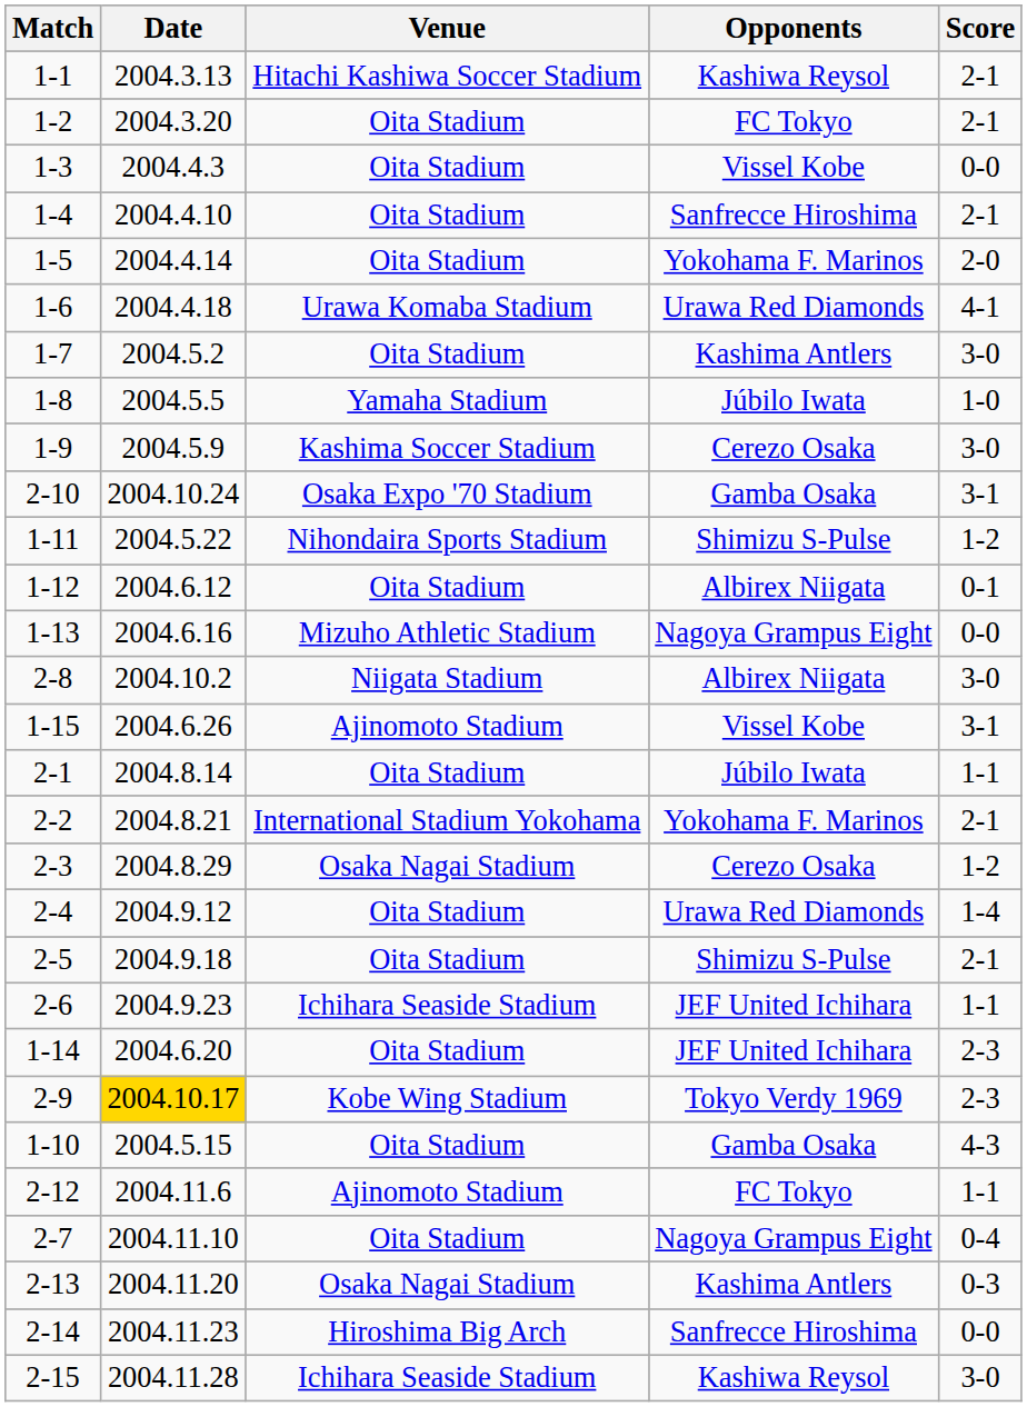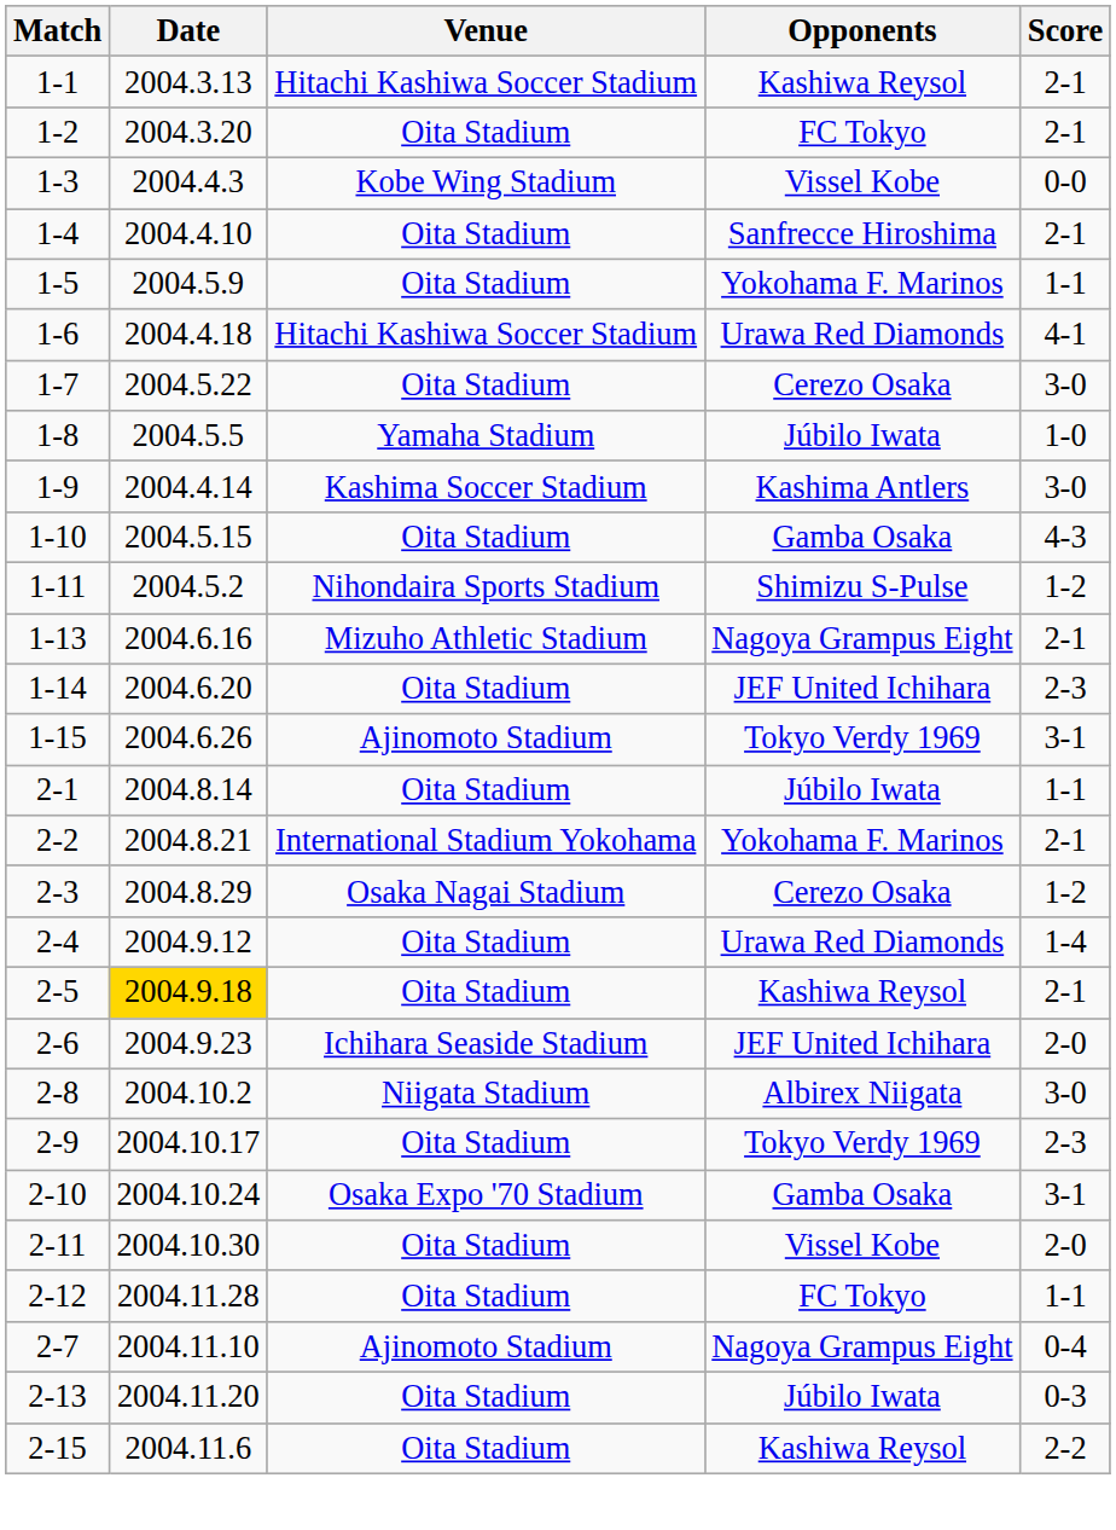1-3 | Venue: Oita Stadium -> Kobe Wing Stadium
1-5 | Date: 2004.4.14 -> 2004.5.9
1-5 | Score: 2-0 -> 1-1
1-6 | Venue: Urawa Komaba Stadium -> Hitachi Kashiwa Soccer Stadium
1-7 | Date: 2004.5.2 -> 2004.5.22
1-7 | Opponents: Kashima Antlers -> Cerezo Osaka
1-9 | Date: 2004.5.9 -> 2004.4.14
1-9 | Opponents: Cerezo Osaka -> Kashima Antlers
rows swapped: 1-10 <-> 2-10
1-11 | Date: 2004.5.22 -> 2004.5.2
- row: 1-12 | 2004.6.12 | Oita Stadium | Albirex Niigata | 0-1
1-13 | Score: 0-0 -> 2-1
rows swapped: 1-14 <-> 2-8
1-15 | Opponents: Vissel Kobe -> Tokyo Verdy 1969
2-5 | Date: no background -> gold background
2-5 | Opponents: Shimizu S-Pulse -> Kashiwa Reysol
2-6 | Score: 1-1 -> 2-0
2-9 | Date: gold background -> no background
2-9 | Venue: Kobe Wing Stadium -> Oita Stadium
+ row: 2-11 | 2004.10.30 | Oita Stadium | Vissel Kobe | 2-0
2-12 | Date: 2004.11.6 -> 2004.11.28
2-12 | Venue: Ajinomoto Stadium -> Oita Stadium
2-7 | Venue: Oita Stadium -> Ajinomoto Stadium
2-13 | Venue: Osaka Nagai Stadium -> Oita Stadium
2-13 | Opponents: Kashima Antlers -> Júbilo Iwata
- row: 2-14 | 2004.11.23 | Hiroshima Big Arch | Sanfrecce Hiroshima | 0-0
2-15 | Date: 2004.11.28 -> 2004.11.6
2-15 | Venue: Ichihara Seaside Stadium -> Oita Stadium
2-15 | Score: 3-0 -> 2-2
